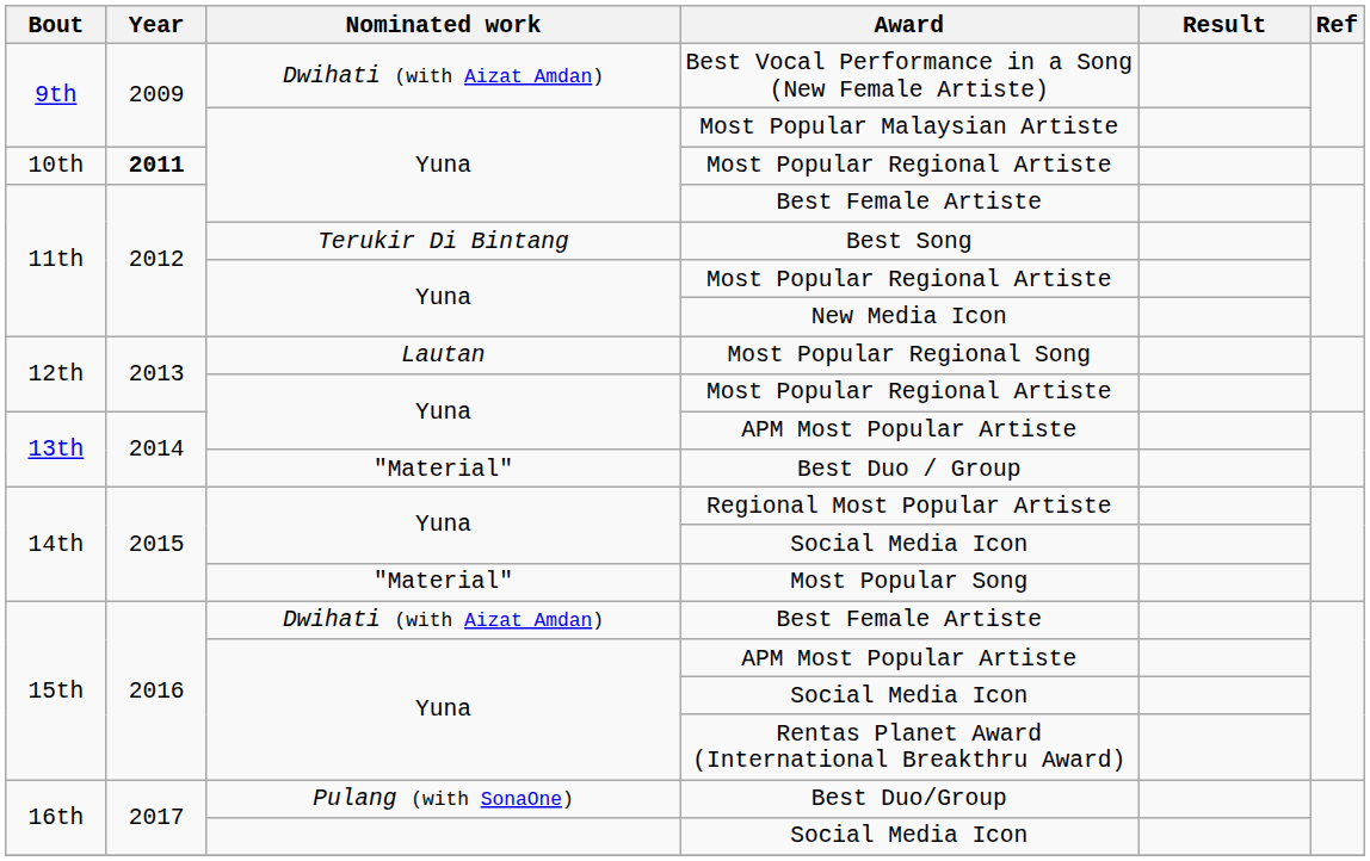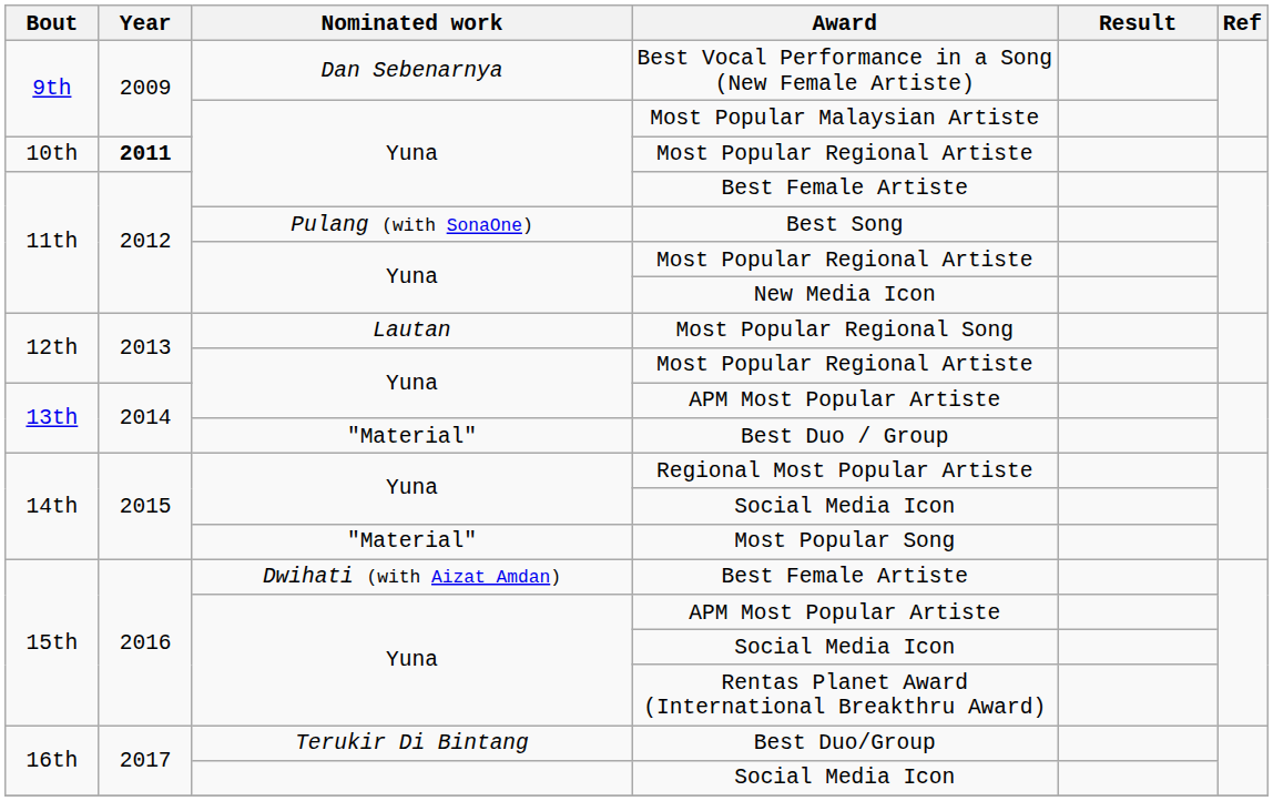Best Vocal Performance in a Song (New Female Artiste) | Nominated work: Dwihati (with Aizat Amdan) -> Dan Sebenarnya
Best Song | Nominated work: Terukir Di Bintang -> Pulang (with SonaOne)
Best Duo/Group | Nominated work: Pulang (with SonaOne) -> Terukir Di Bintang
